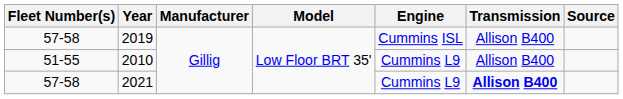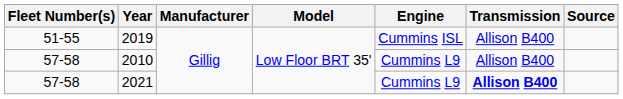2019 | Fleet Number(s): 57-58 -> 51-55
2010 | Fleet Number(s): 51-55 -> 57-58
